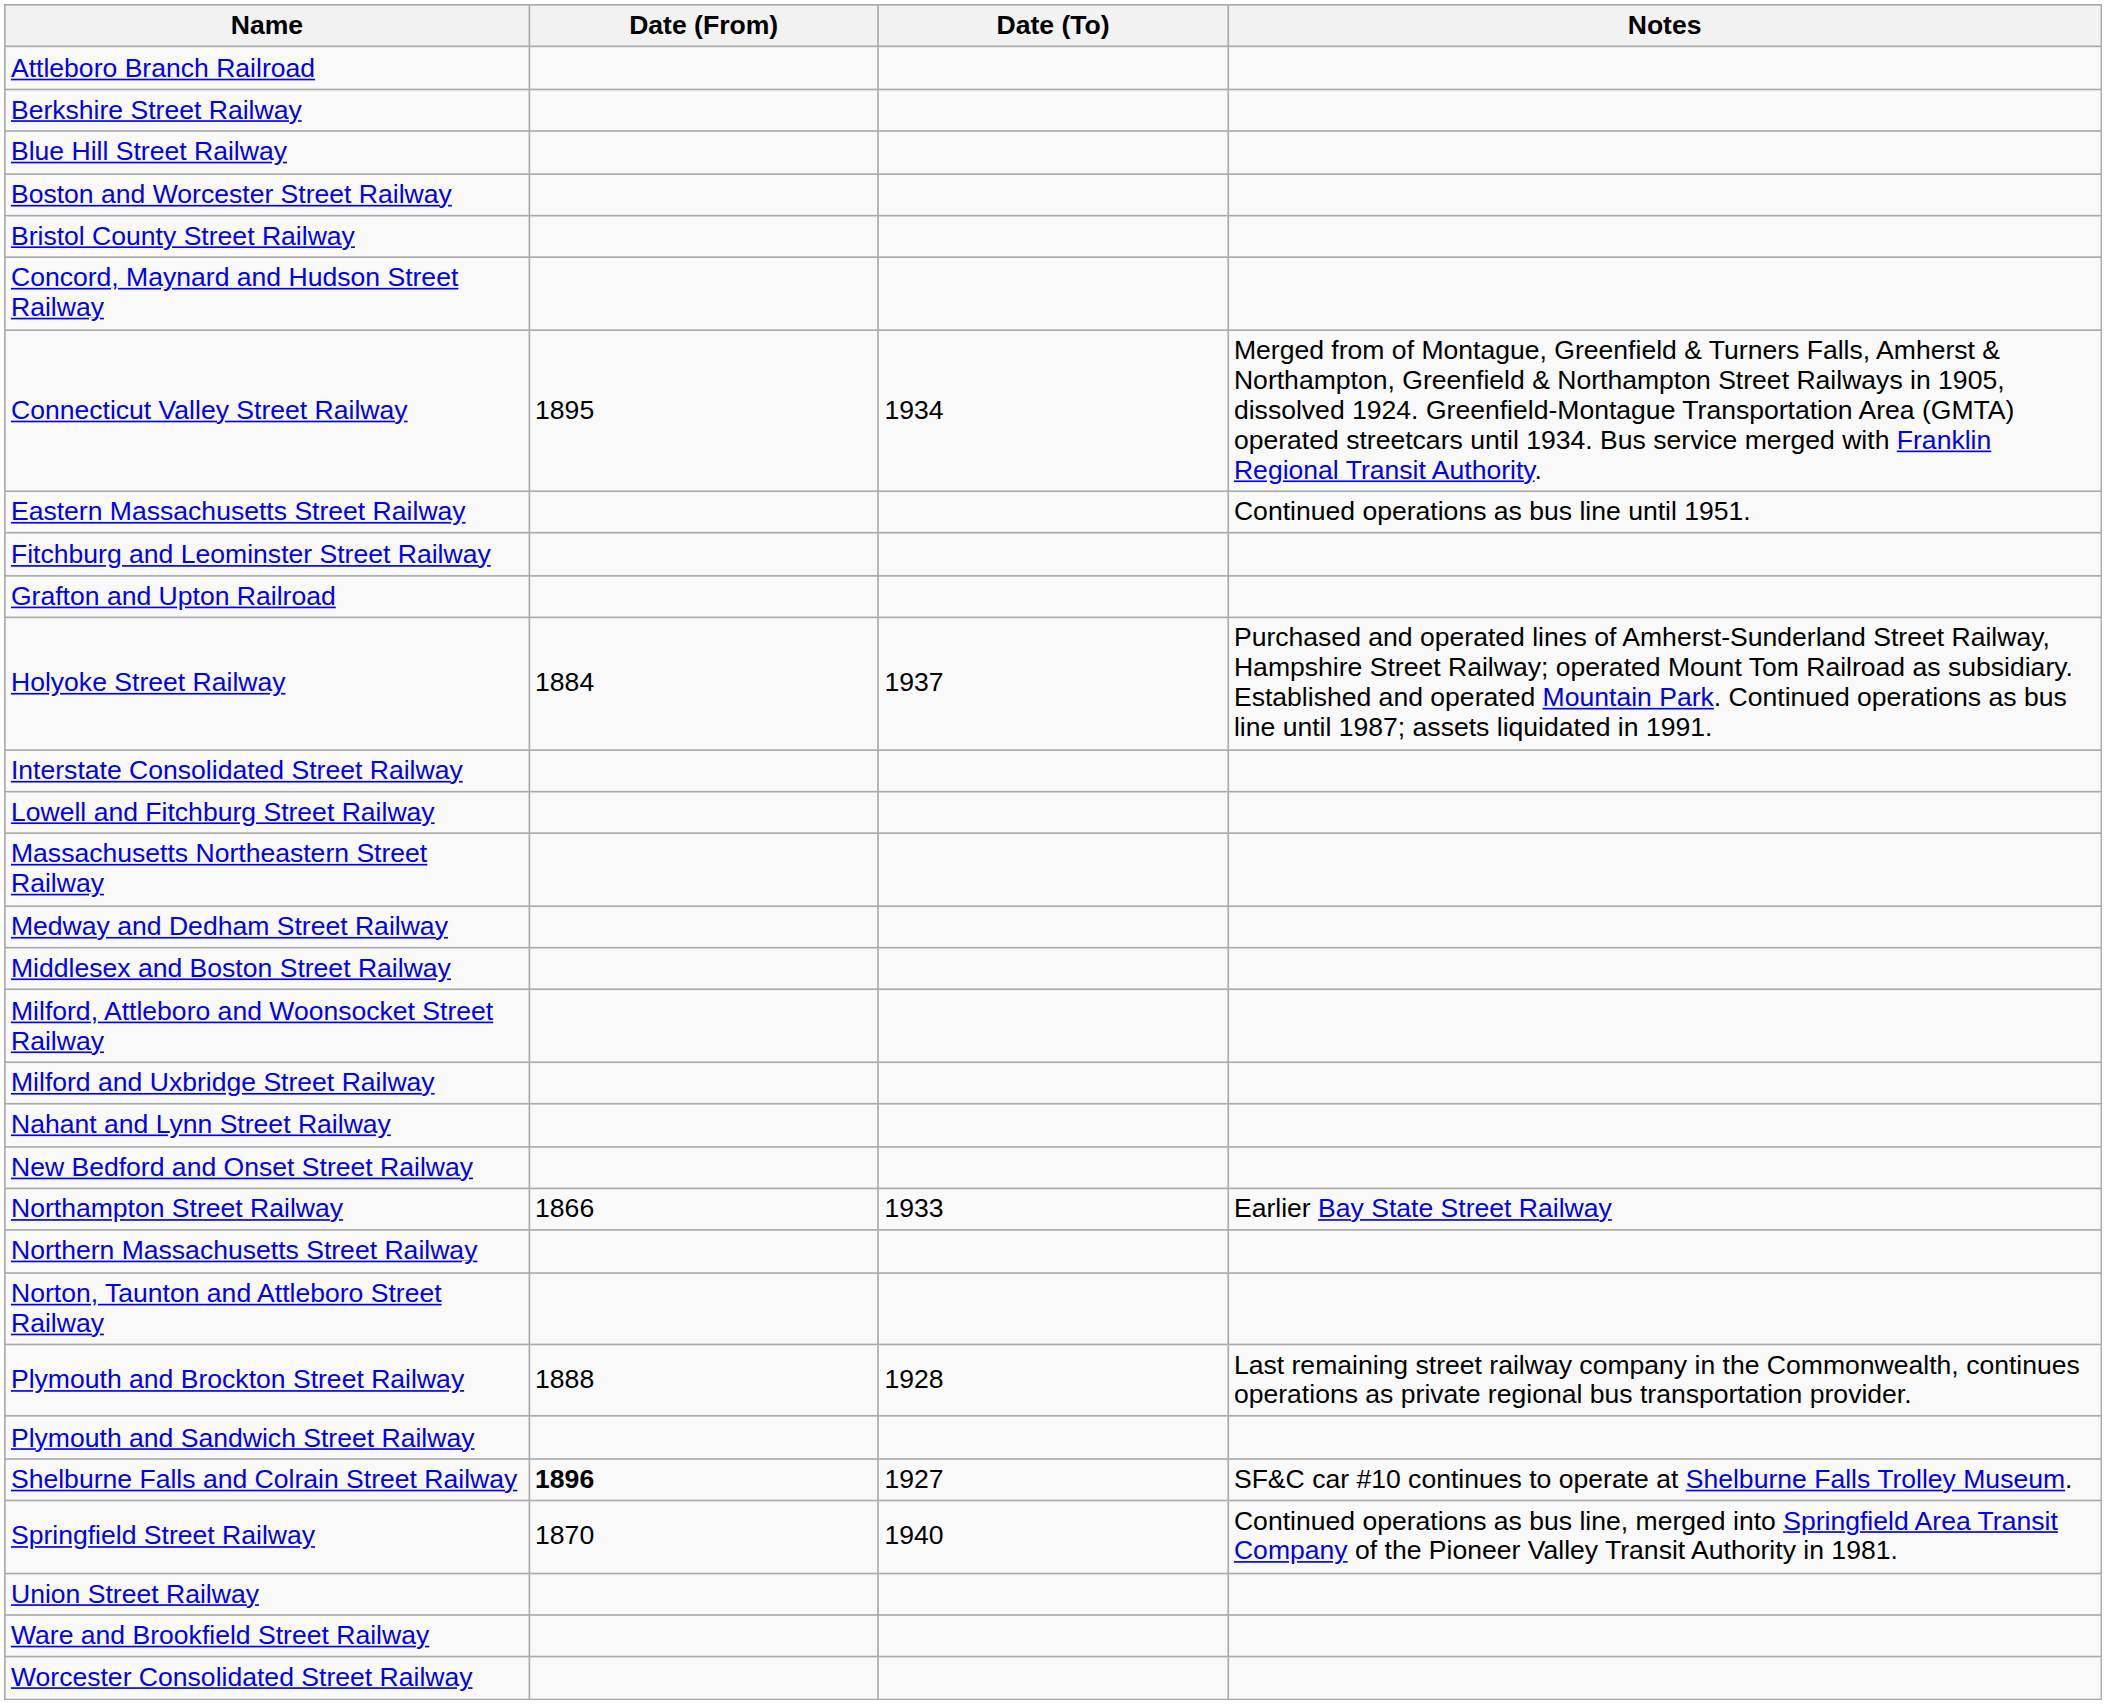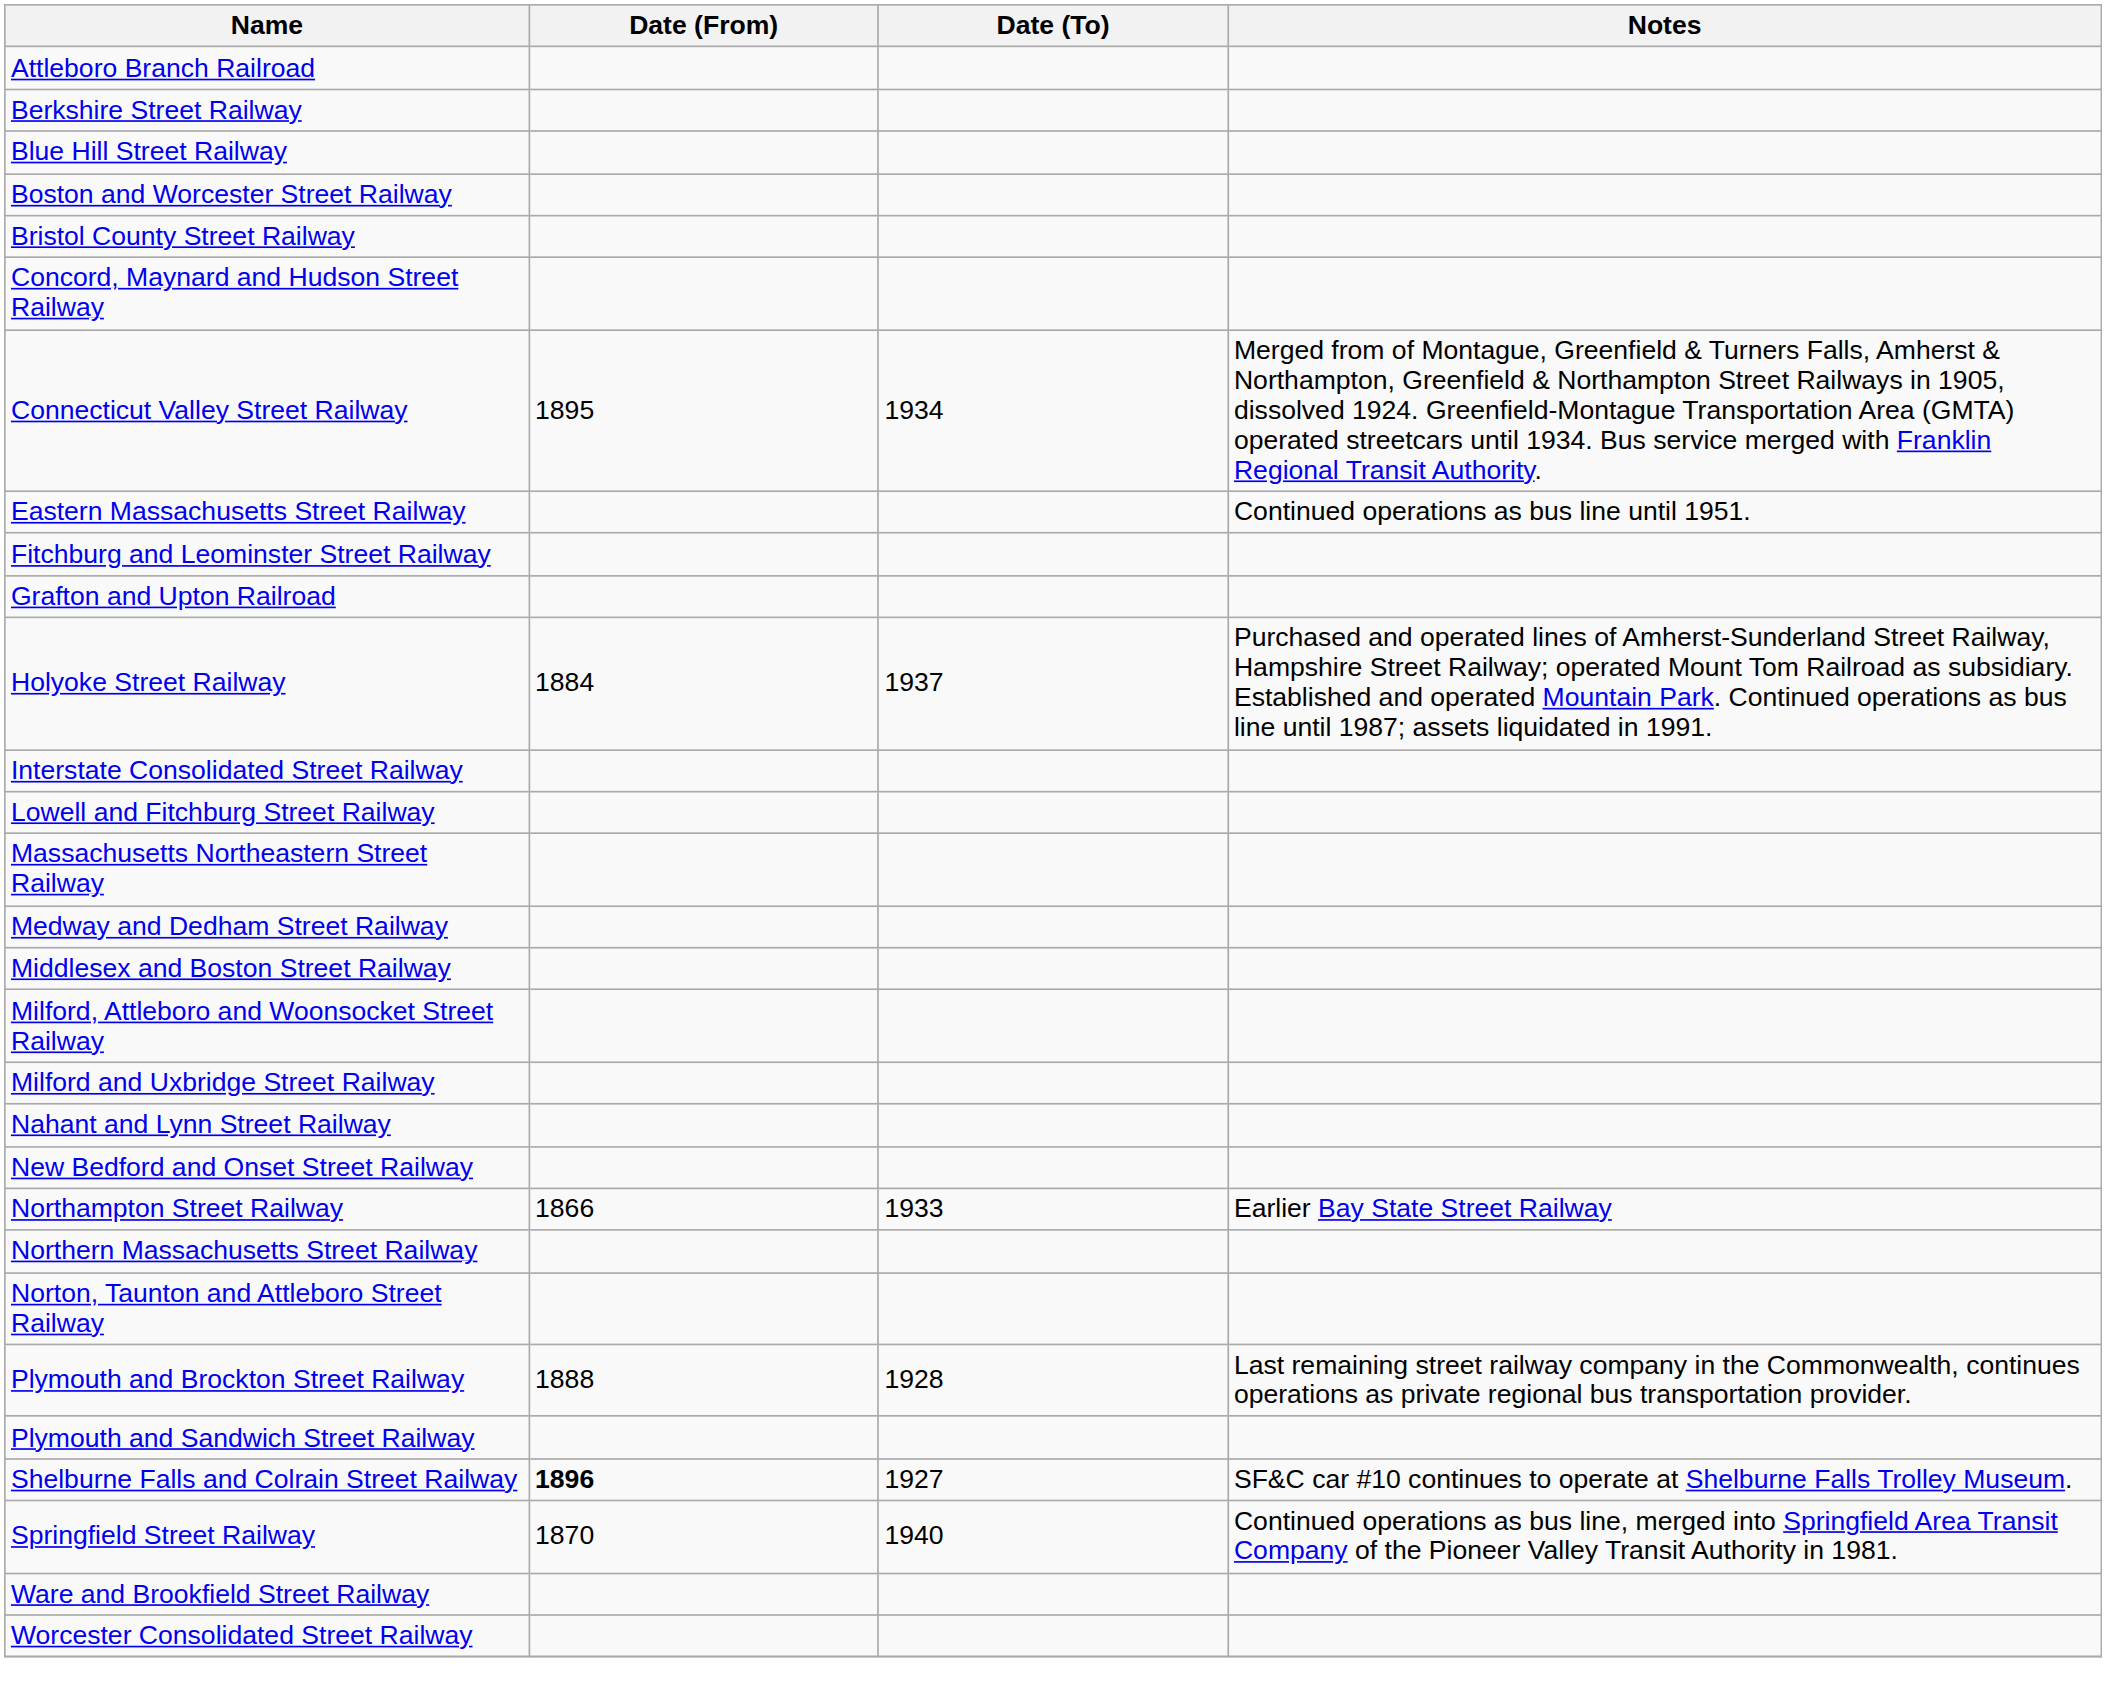- row: Union Street Railway
